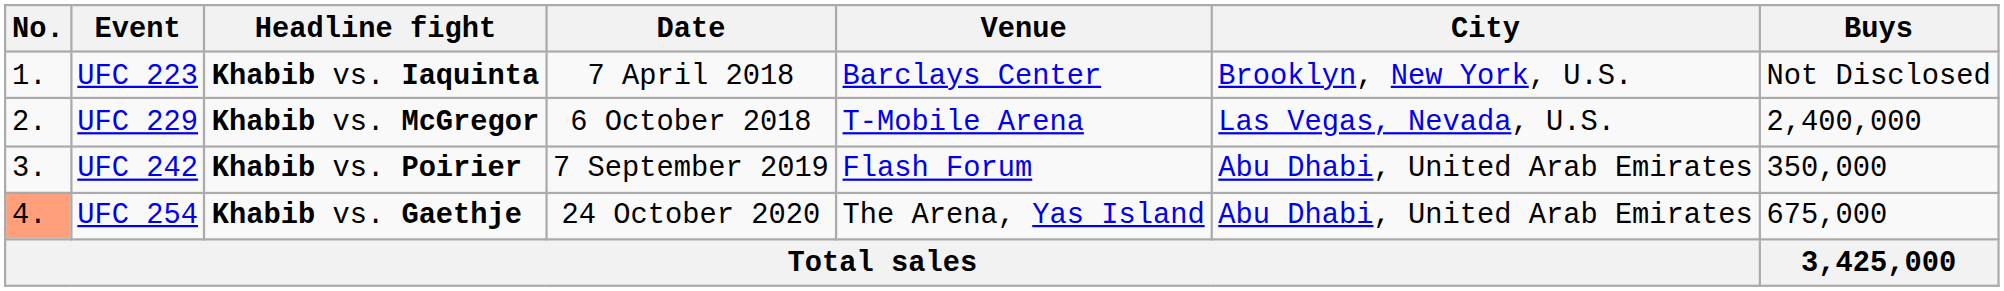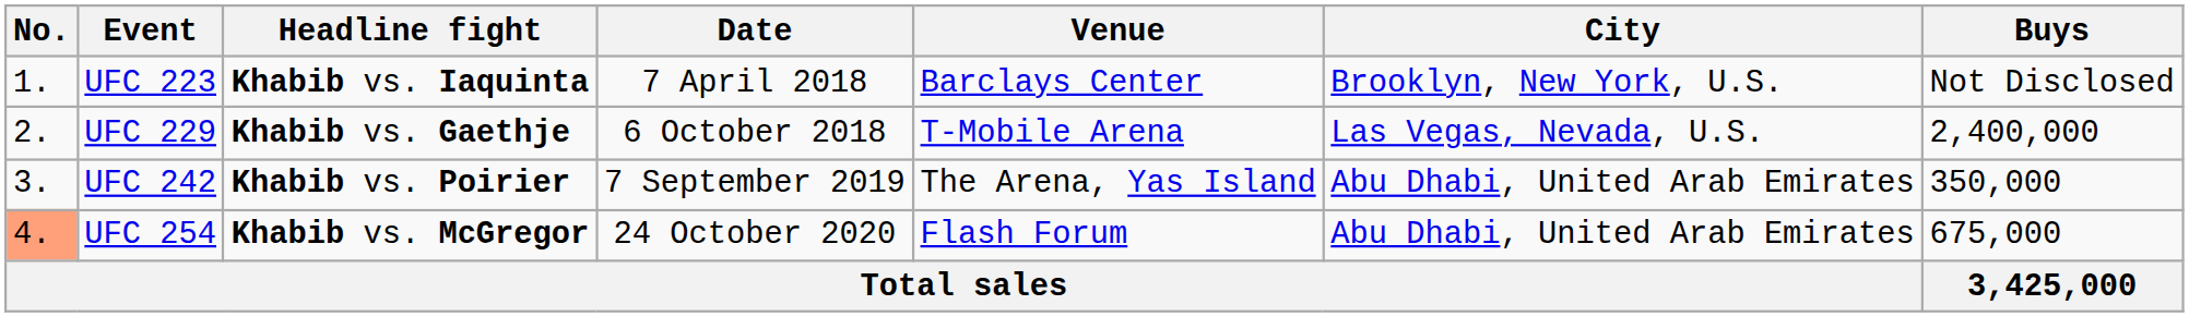UFC 229 | Headline fight: Khabib vs. McGregor -> Khabib vs. Gaethje
UFC 242 | Venue: Flash Forum -> The Arena, Yas Island
UFC 254 | Headline fight: Khabib vs. Gaethje -> Khabib vs. McGregor
UFC 254 | Venue: The Arena, Yas Island -> Flash Forum
